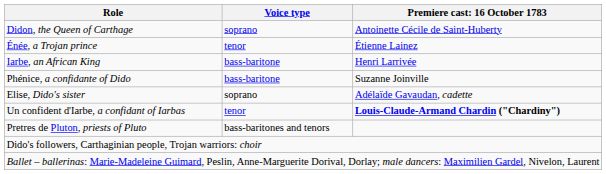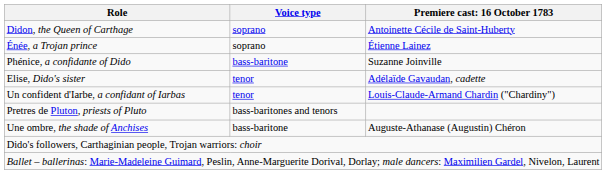Énée, a Trojan prince | Voice type: tenor -> soprano
- row: Iarbe, an African King | bass-baritone | Henri Larrivée
Elise, Dido's sister | Voice type: soprano -> tenor
Un confident d'Iarbe, a confidant of Iarbas | column 3: bold -> normal
+ row: Une ombre, the shade of Anchises | bass-baritone | Auguste-Athanase (Augustin) Chéron
